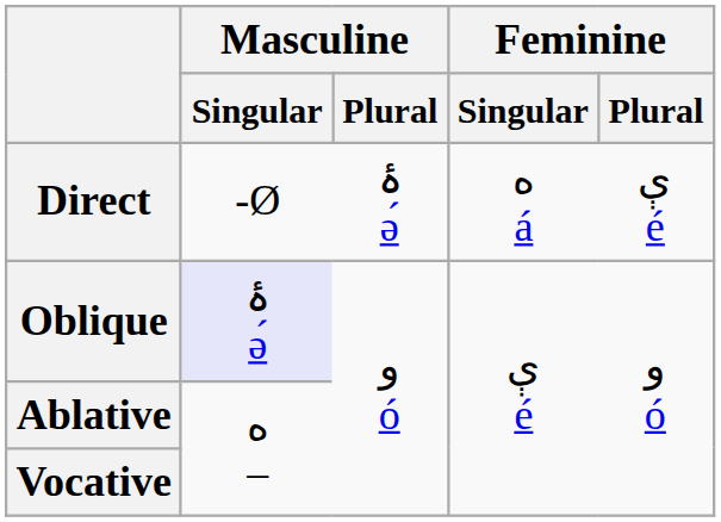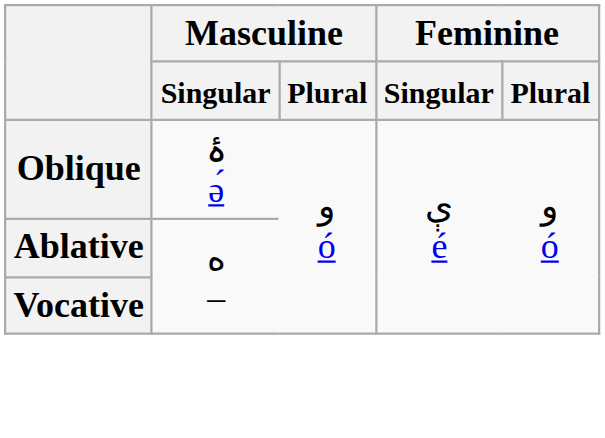- row: Direct | -Ø | ۀ ə́ | ه á | ې é
Oblique | Masculine / Singular: lavender background -> no background
